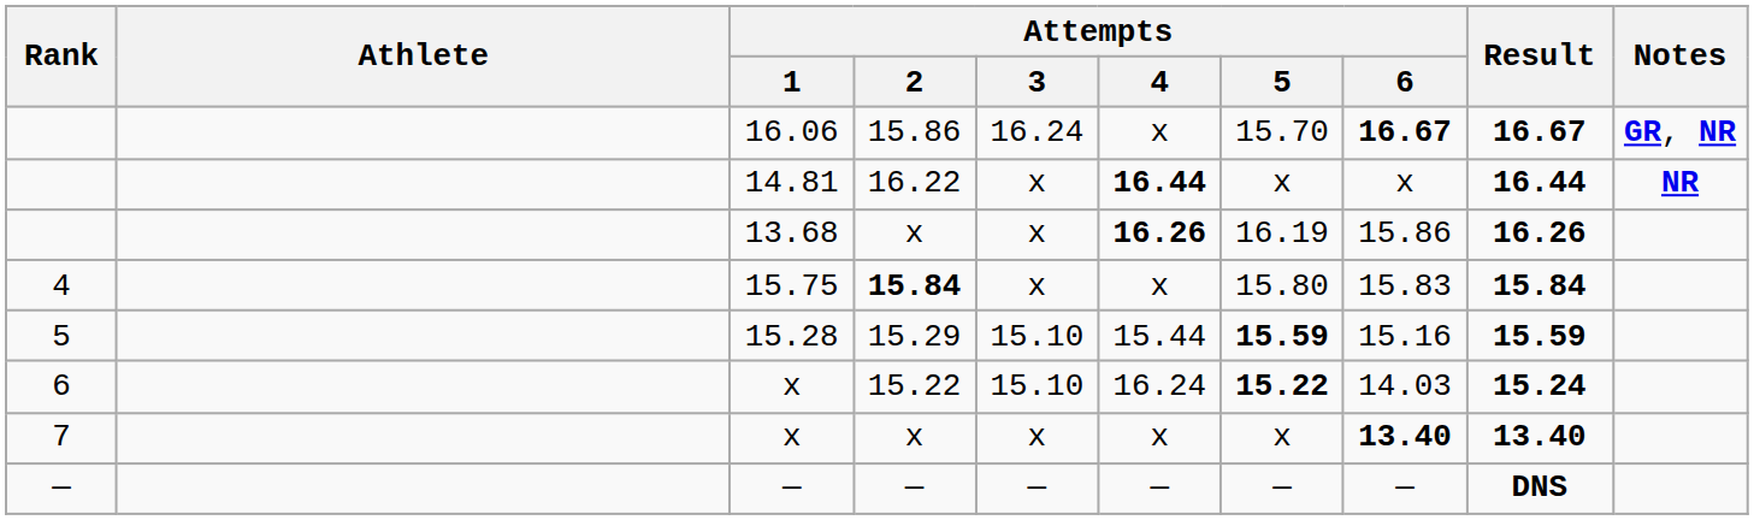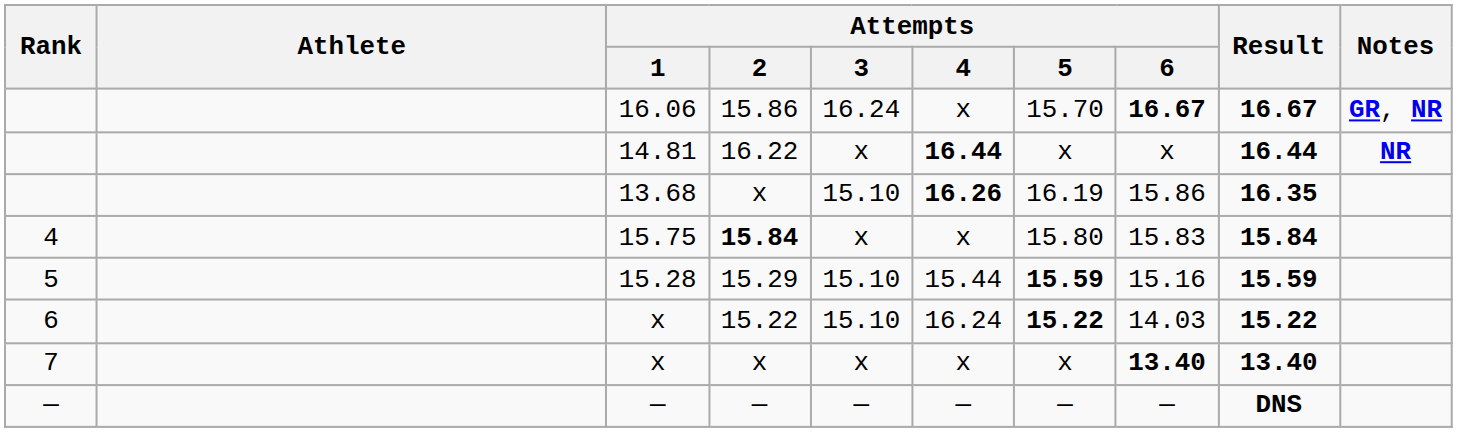13.68 | Attempts / 3: x -> 15.10
13.68 | Result: 16.26 -> 16.35
x / 15.22 | Result: 15.24 -> 15.22
